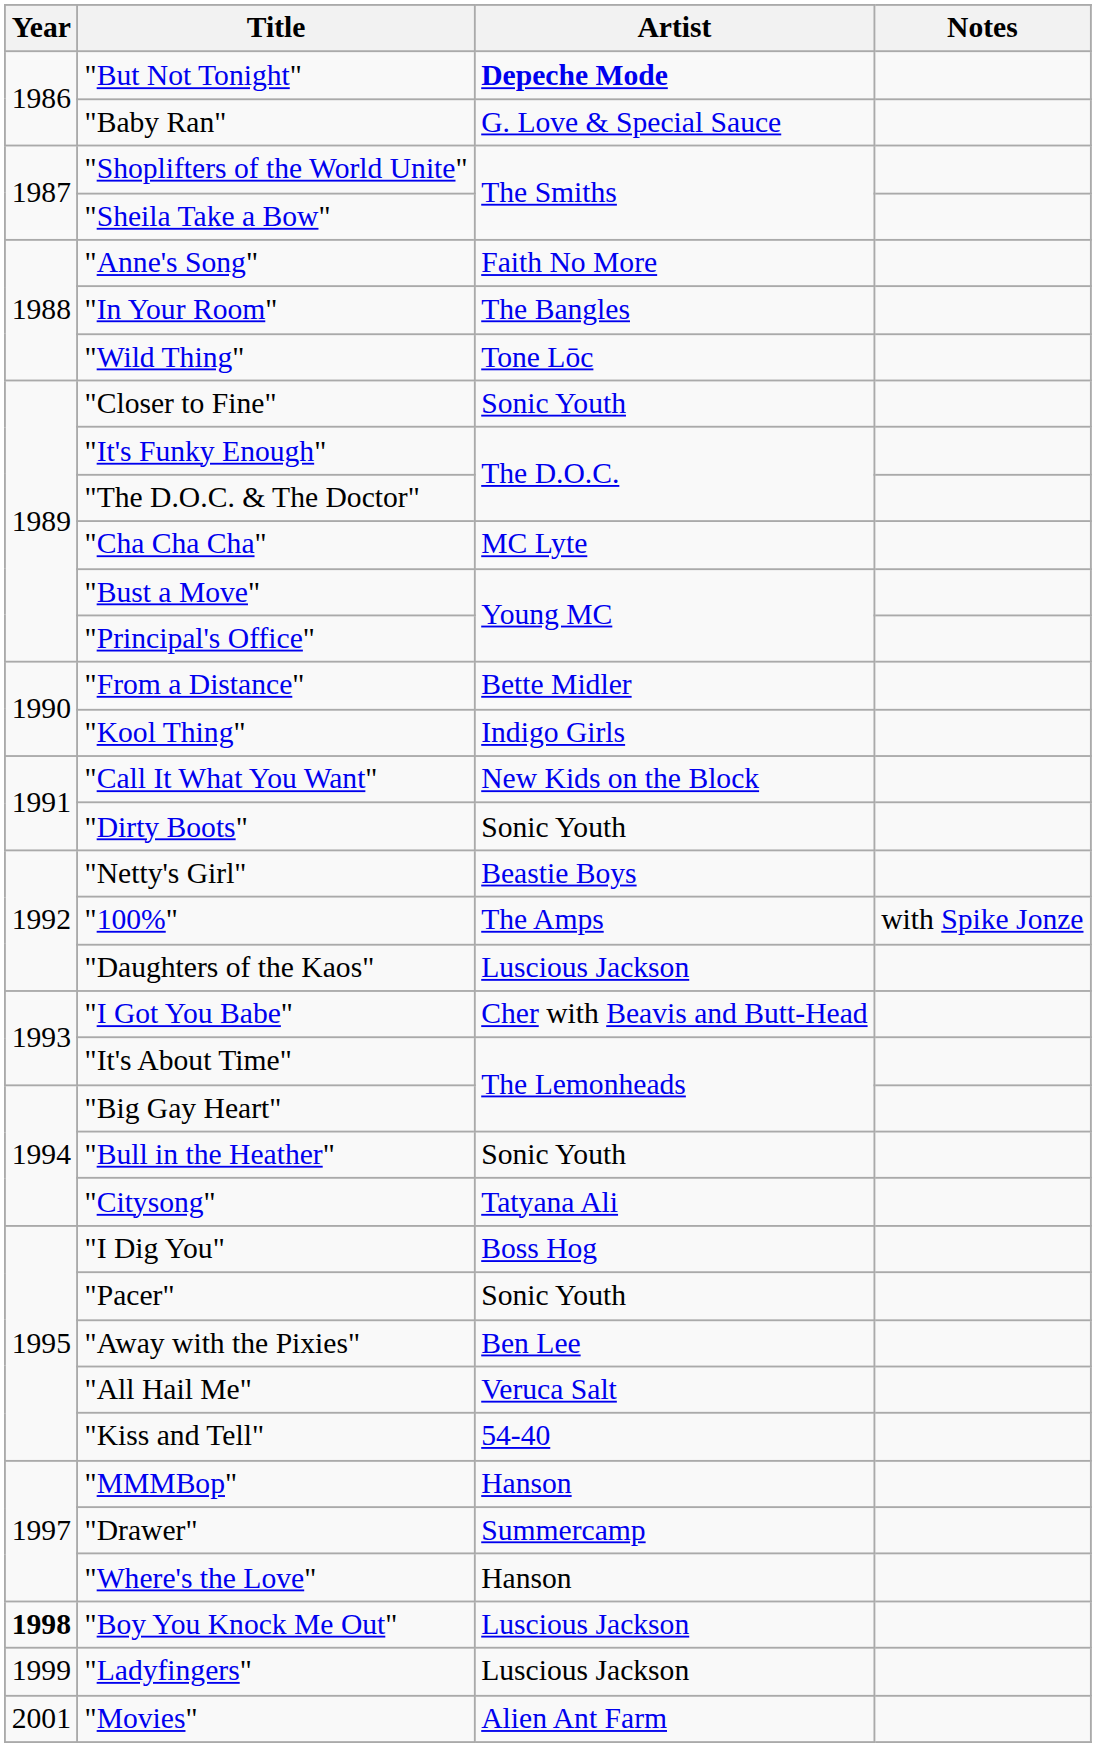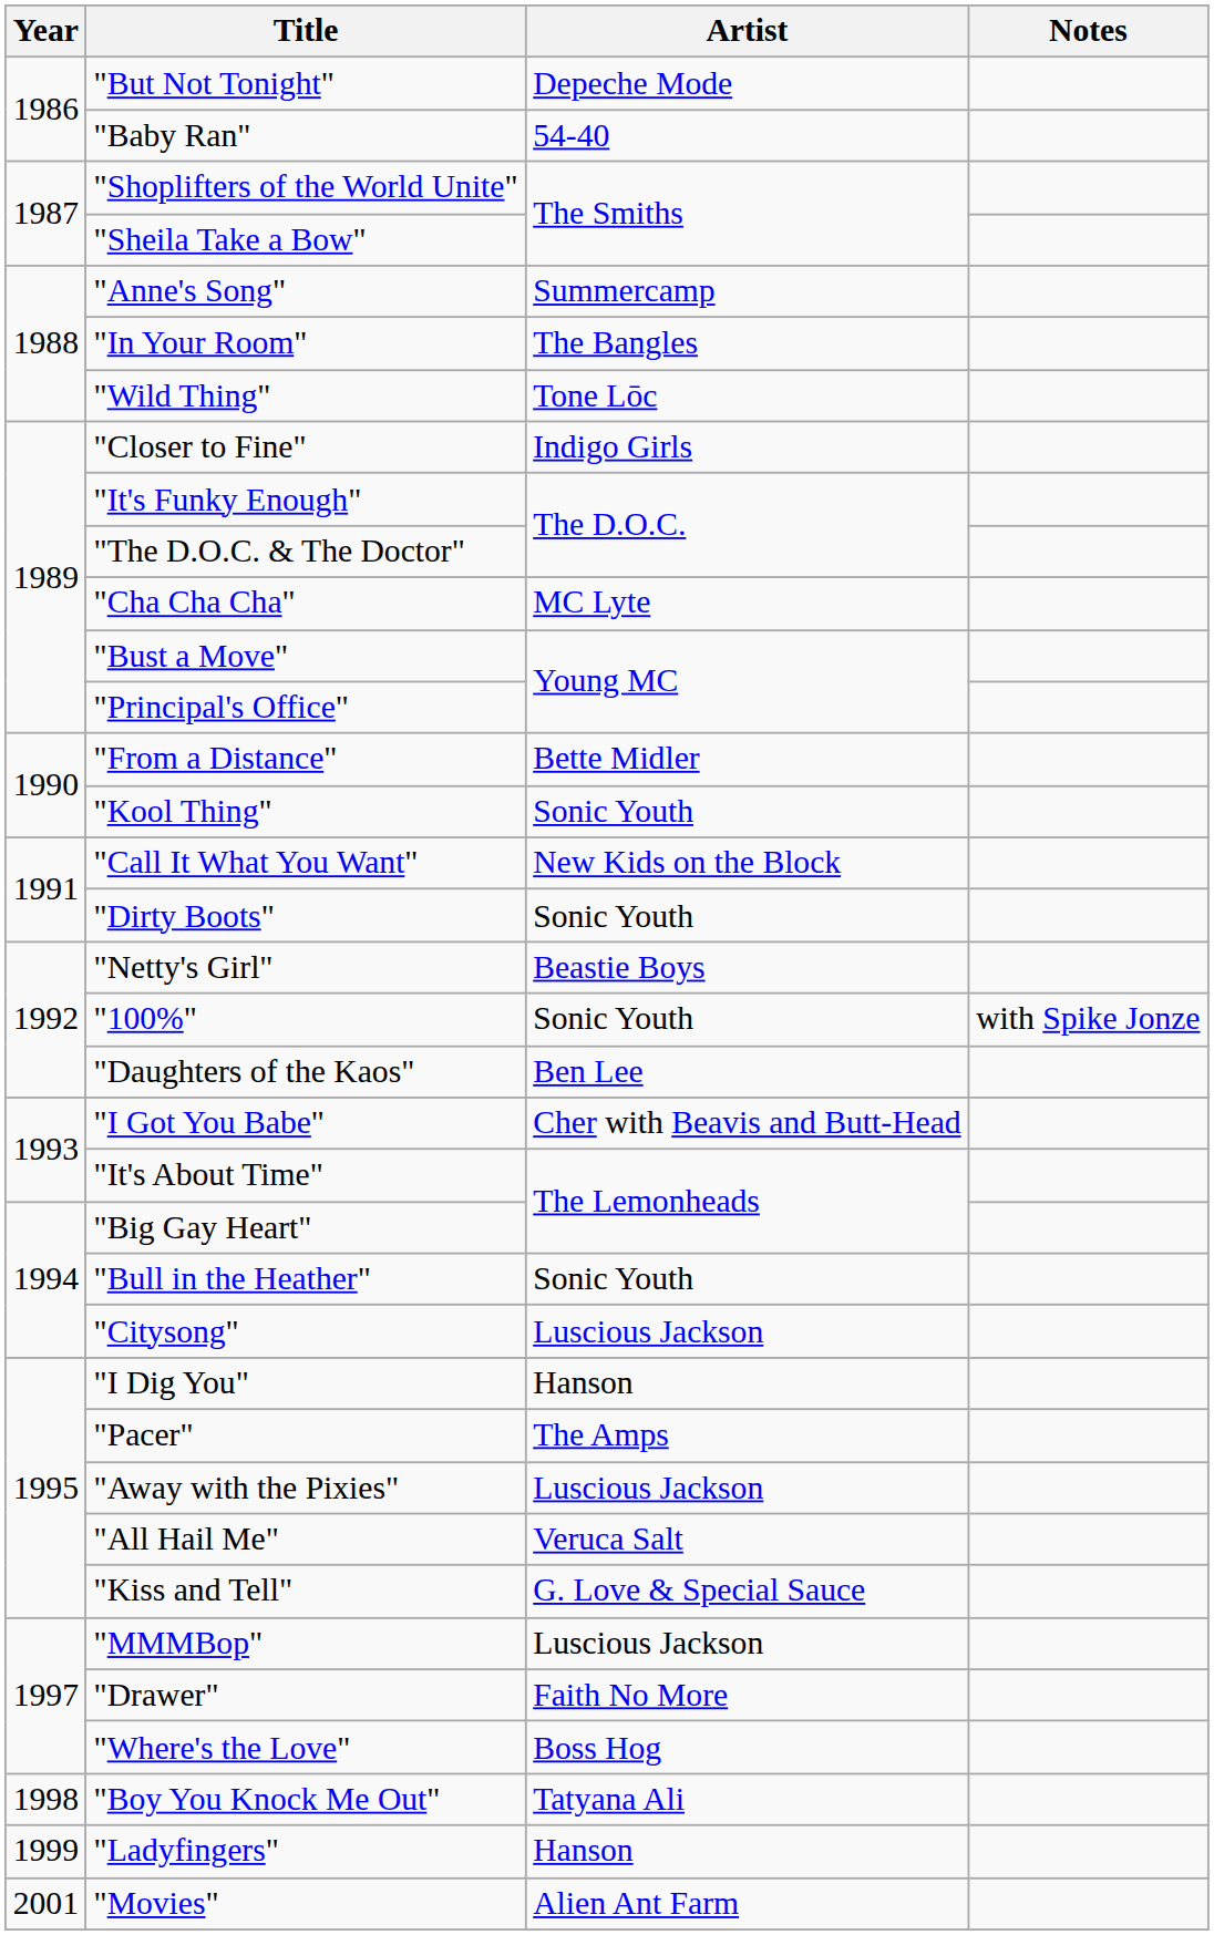"But Not Tonight" | Artist: bold -> normal
"Baby Ran" | Artist: G. Love & Special Sauce -> 54-40
"Anne's Song" | Artist: Faith No More -> Summercamp
"Closer to Fine" | Artist: Sonic Youth -> Indigo Girls
"Kool Thing" | Artist: Indigo Girls -> Sonic Youth
"100%" | Artist: The Amps -> Sonic Youth
"Daughters of the Kaos" | Artist: Luscious Jackson -> Ben Lee
"Citysong" | Artist: Tatyana Ali -> Luscious Jackson
"I Dig You" | Artist: Boss Hog -> Hanson
"Pacer" | Artist: Sonic Youth -> The Amps
"Away with the Pixies" | Artist: Ben Lee -> Luscious Jackson
"Kiss and Tell" | Artist: 54-40 -> G. Love & Special Sauce
"MMMBop" | Artist: Hanson -> Luscious Jackson
"Drawer" | Artist: Summercamp -> Faith No More
"Where's the Love" | Artist: Hanson -> Boss Hog
"Boy You Knock Me Out" | Year: bold -> normal
"Boy You Knock Me Out" | Artist: Luscious Jackson -> Tatyana Ali
"Ladyfingers" | Artist: Luscious Jackson -> Hanson
